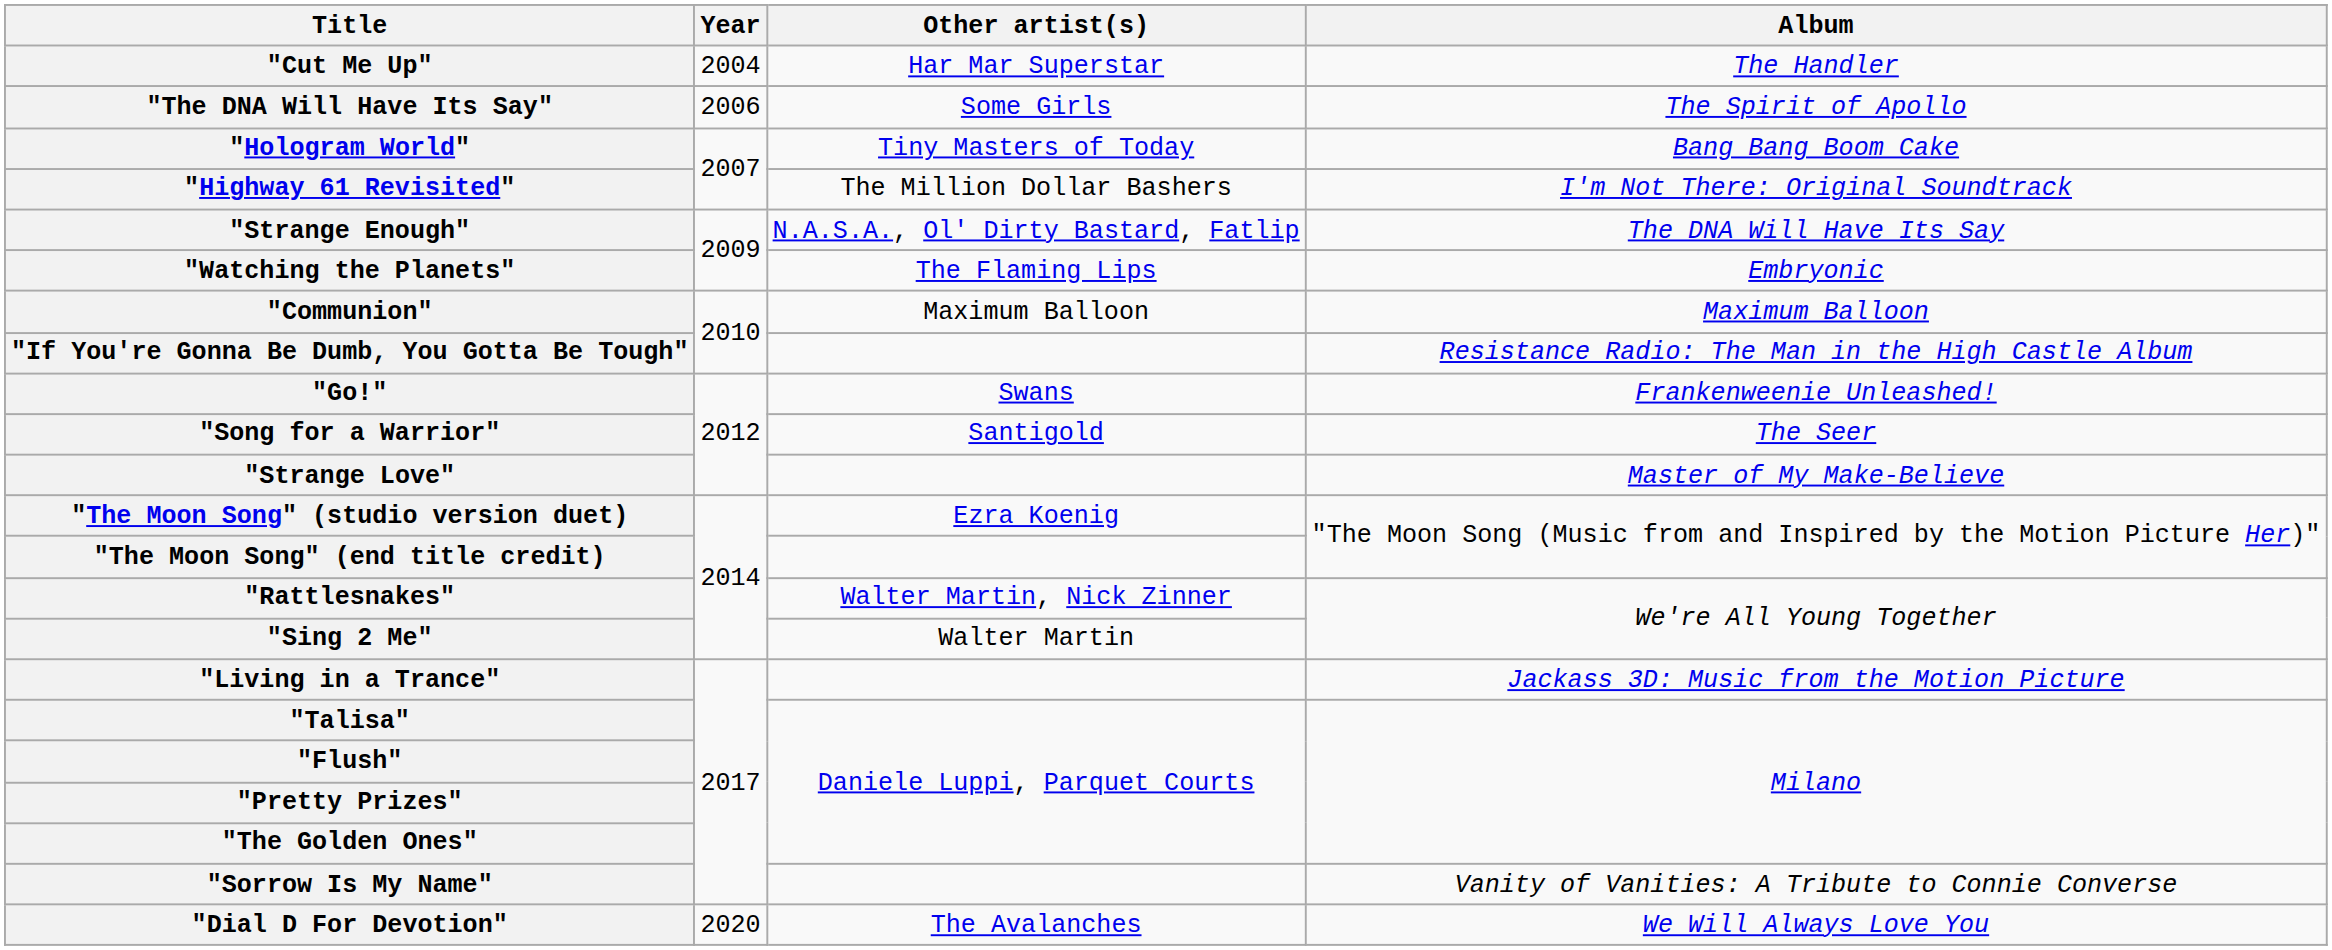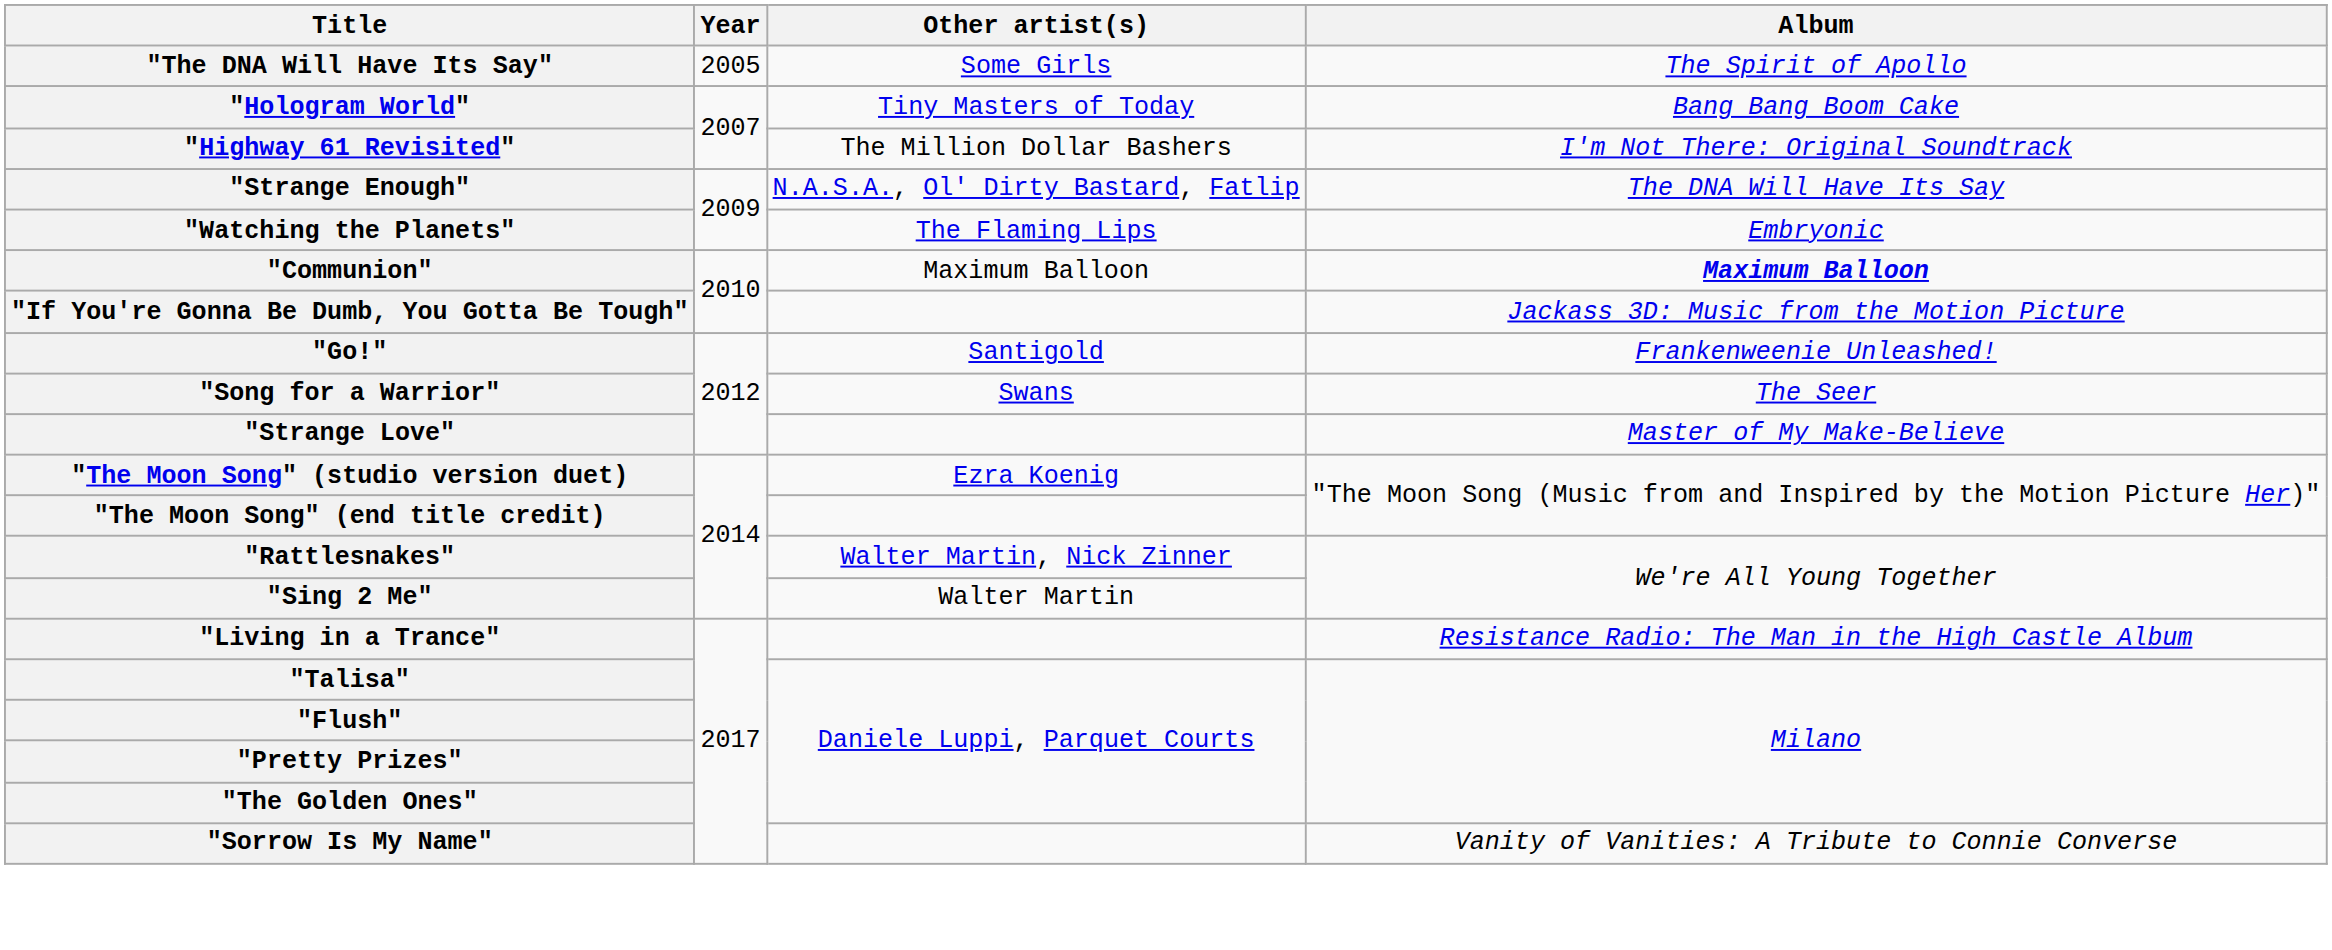- row: "Cut Me Up" | 2004 | Har Mar Superstar | The Handler
"The DNA Will Have Its Say" | Year: 2006 -> 2005
"Communion" | Album: normal -> bold
"If You're Gonna Be Dumb, You Gotta Be Tough" | Album: Resistance Radio: The Man in the High Castle Album -> Jackass 3D: Music from the Motion Picture
"Go!" | Other artist(s): Swans -> Santigold
"Song for a Warrior" | Other artist(s): Santigold -> Swans
"Living in a Trance" | Album: Jackass 3D: Music from the Motion Picture -> Resistance Radio: The Man in the High Castle Album
- row: "Dial D For Devotion" | 2020 | The Avalanches | We Will Always Love You
